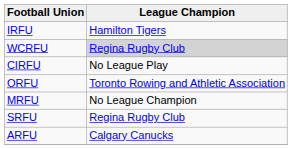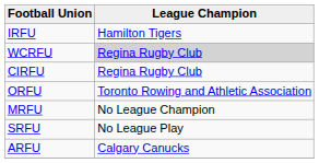CIRFU | League Champion: No League Play -> Regina Rugby Club
SRFU | League Champion: Regina Rugby Club -> No League Play
